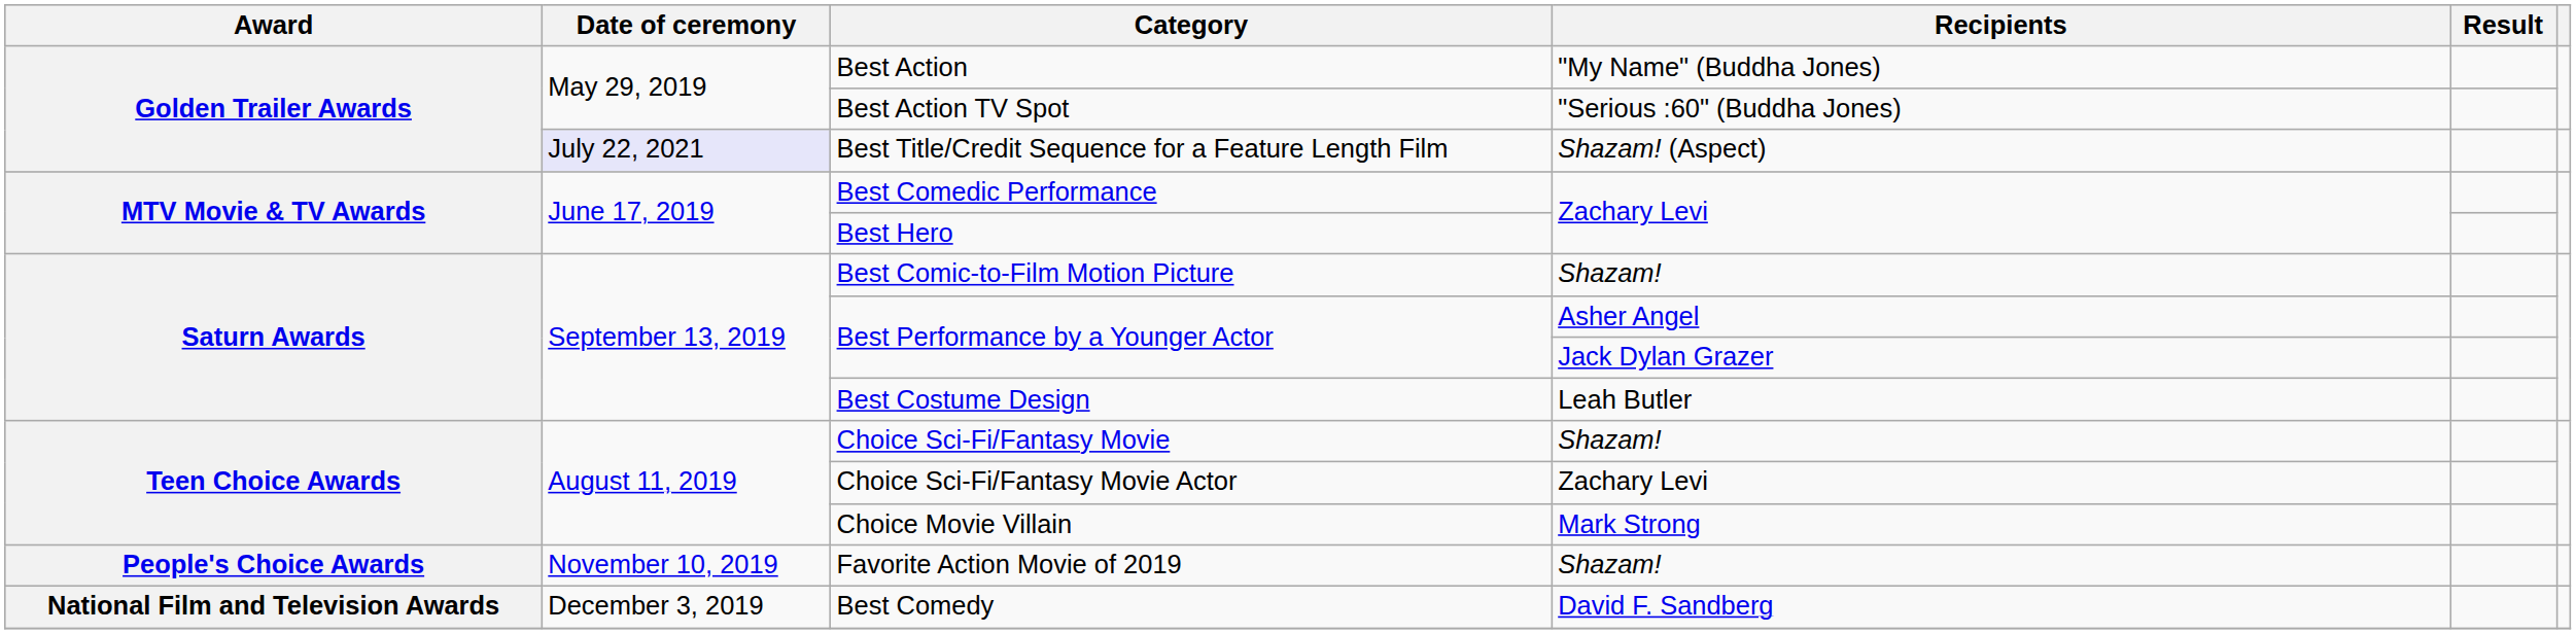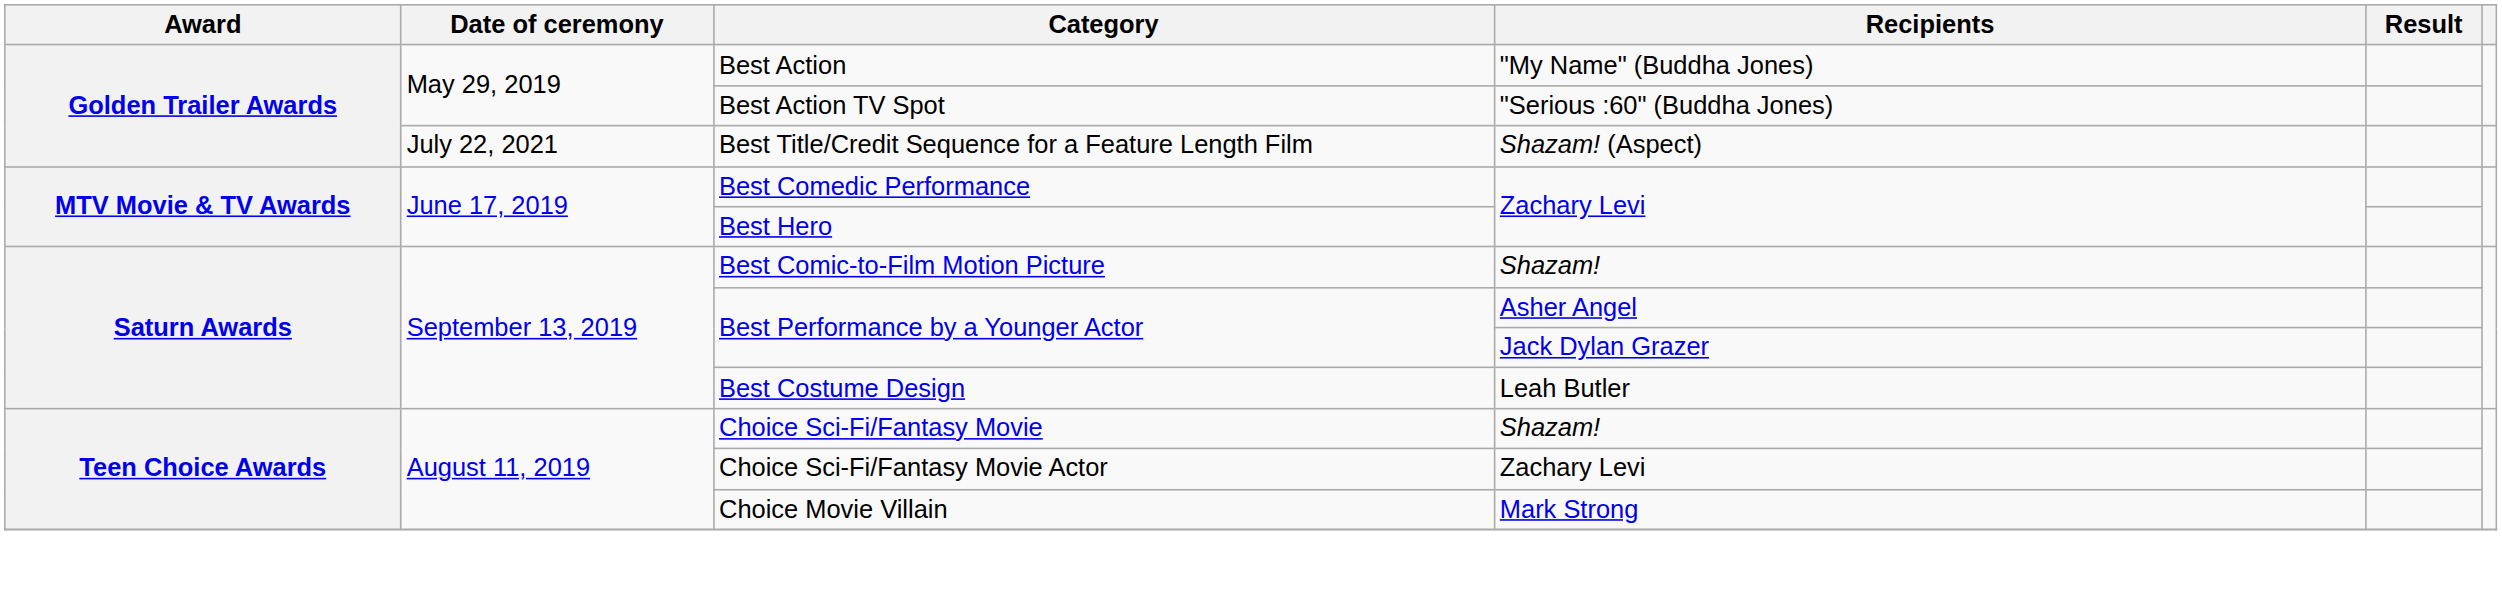Best Title/Credit Sequence for a Feature Length Film | Date of ceremony: lavender background -> no background
- row: People's Choice Awards | November 10, 2019 | Favorite Action Movie of 2019 | Shazam!
- row: National Film and Television Awards | December 3, 2019 | Best Comedy | David F. Sandberg
